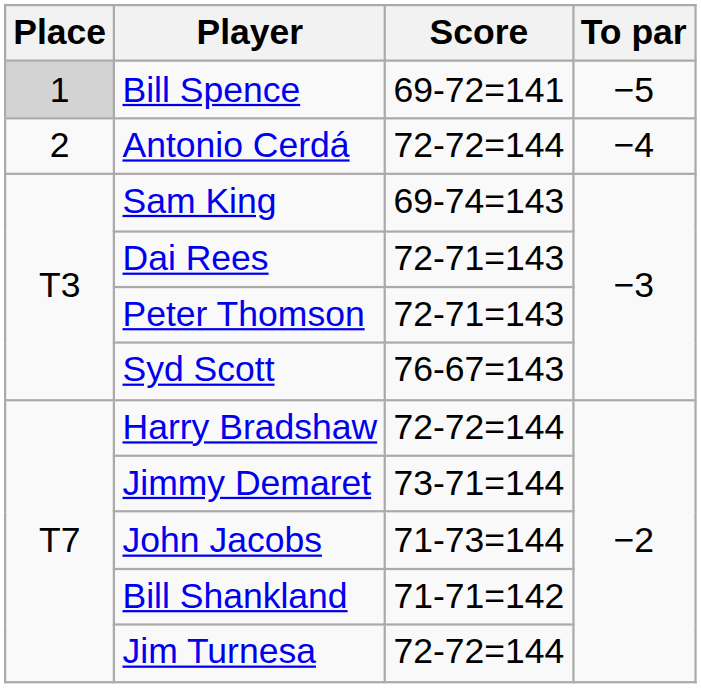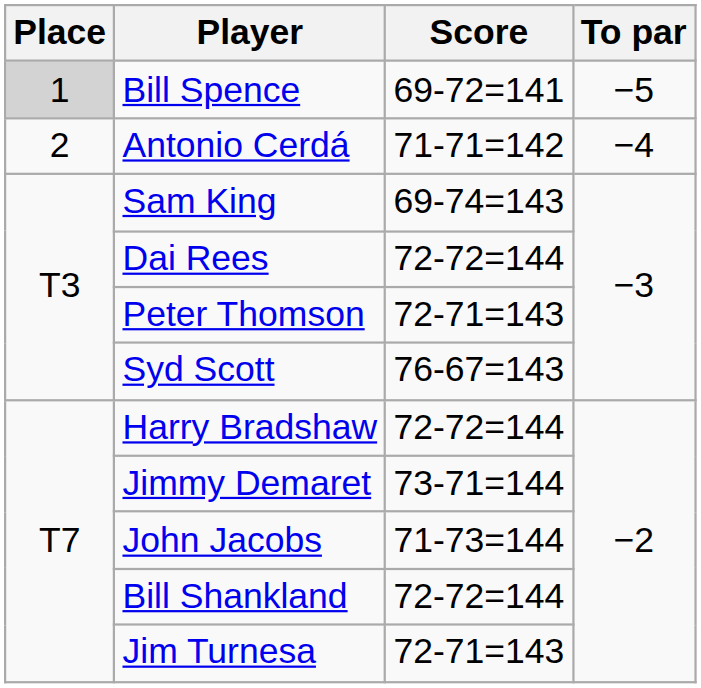Antonio Cerdá | Score: 72-72=144 -> 71-71=142
Dai Rees | Score: 72-71=143 -> 72-72=144
Bill Shankland | Score: 71-71=142 -> 72-72=144
Jim Turnesa | Score: 72-72=144 -> 72-71=143
